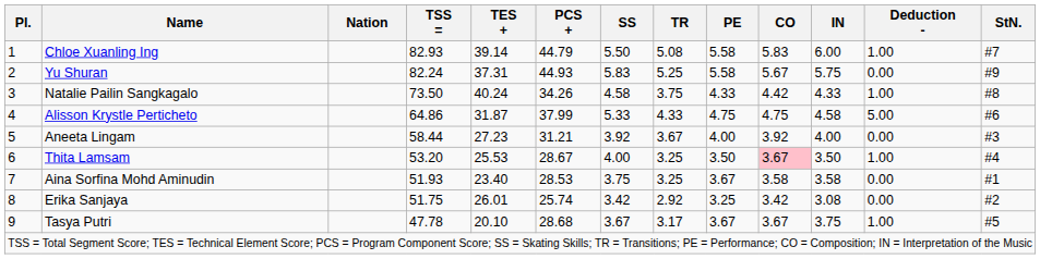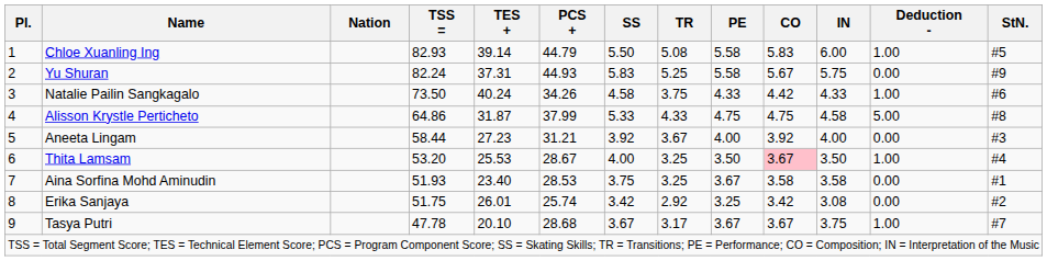Chloe Xuanling Ing | StN.: #7 -> #5
Natalie Pailin Sangkagalo | StN.: #8 -> #6
Alisson Krystle Perticheto | StN.: #6 -> #8
Tasya Putri | StN.: #5 -> #7
